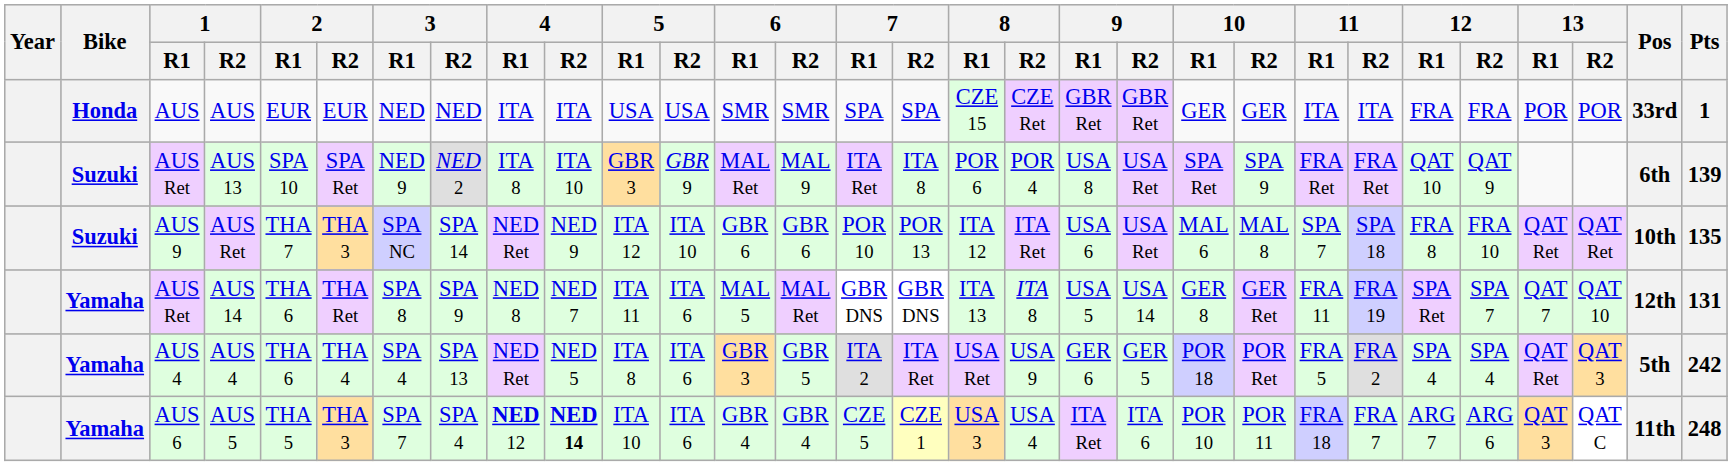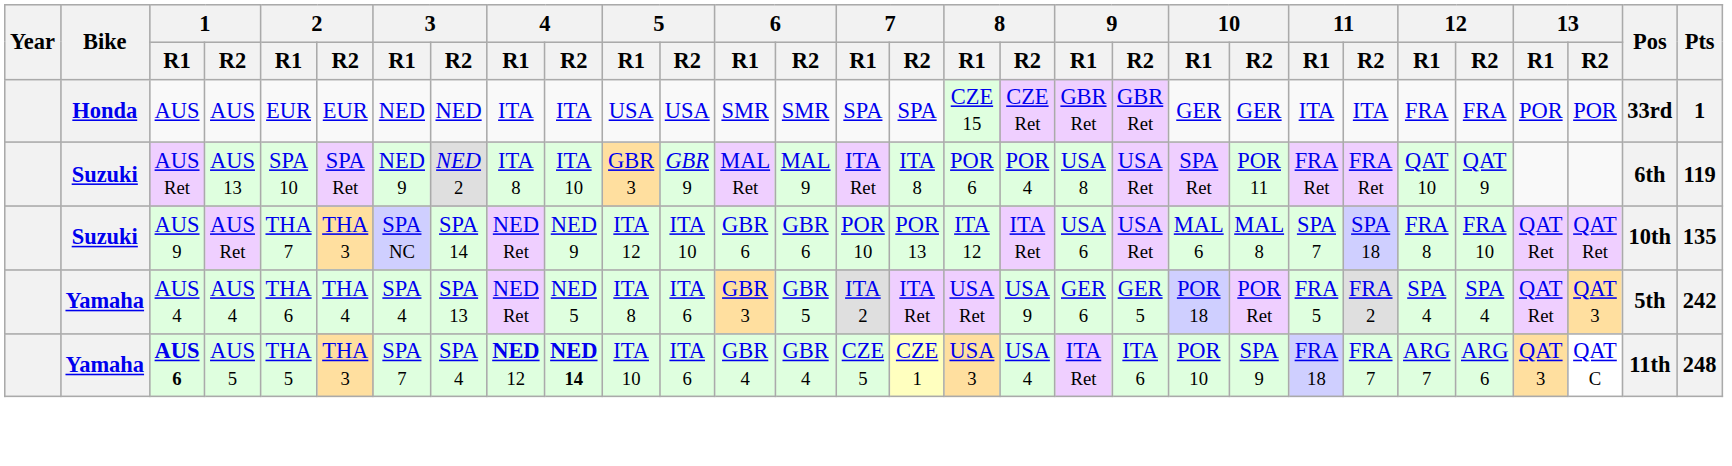AUS 13 | 10 / R2: SPA 9 -> POR 11
AUS 13 | Pts: 139 -> 119
- row: Yamaha | AUS Ret | AUS 14 | THA 6 | THA Ret | SPA 8 | SPA 9 | NED 8 | NED 7 | ITA 11 | ITA 6 | MAL 5 | MAL Ret | GBR DNS | GBR DNS | ITA 13 | ITA 8 | USA 5 | USA 14 | GER 8 | GER Ret | FRA 11 | FRA 19 | SPA Ret | SPA 7 | QAT 7 | QAT 10 | 12th | 131
AUS 5 | 1 / R1: normal -> bold
AUS 5 | 10 / R2: POR 11 -> SPA 9
